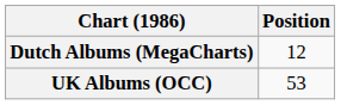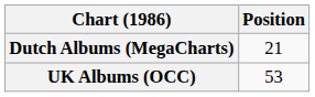Dutch Albums (MegaCharts) | Position: 12 -> 21
